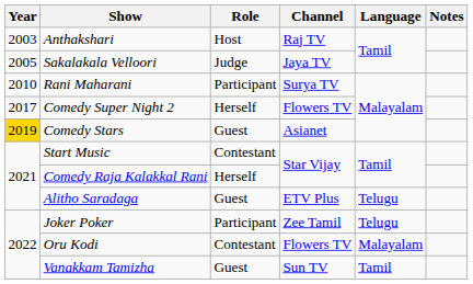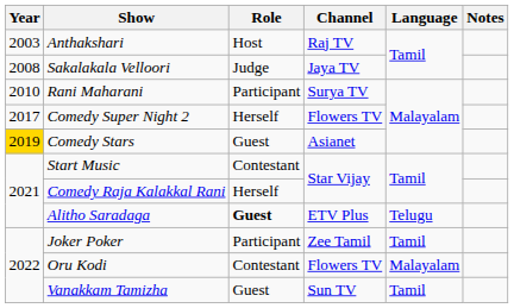Sakalakala Velloori | Year: 2005 -> 2008
Alitho Saradaga | Role: normal -> bold
Joker Poker | Language: Telugu -> Tamil
